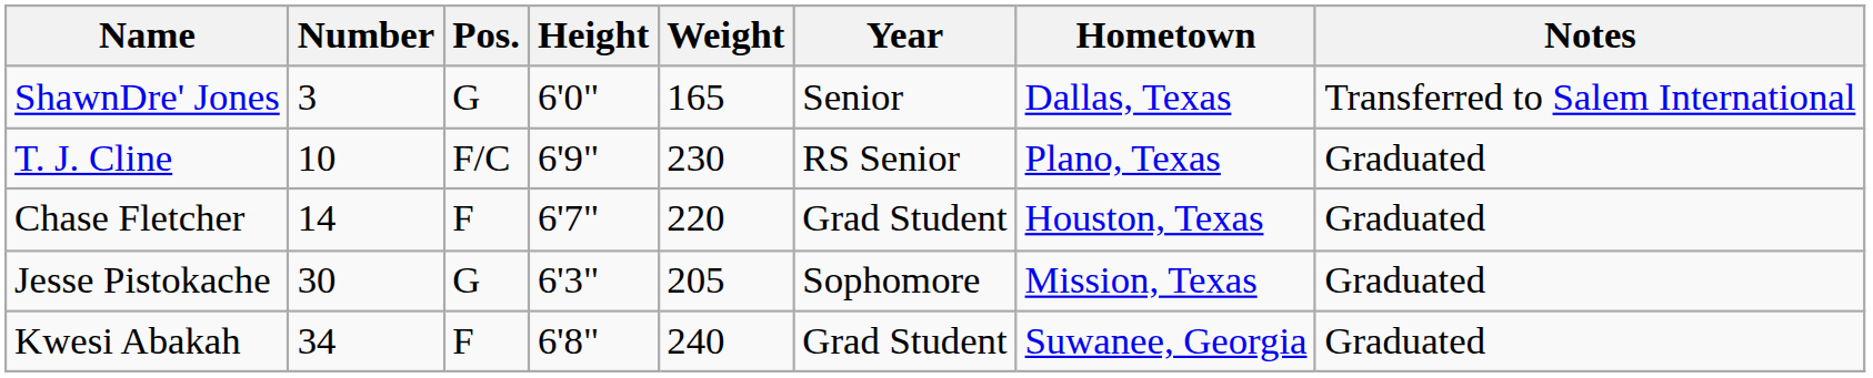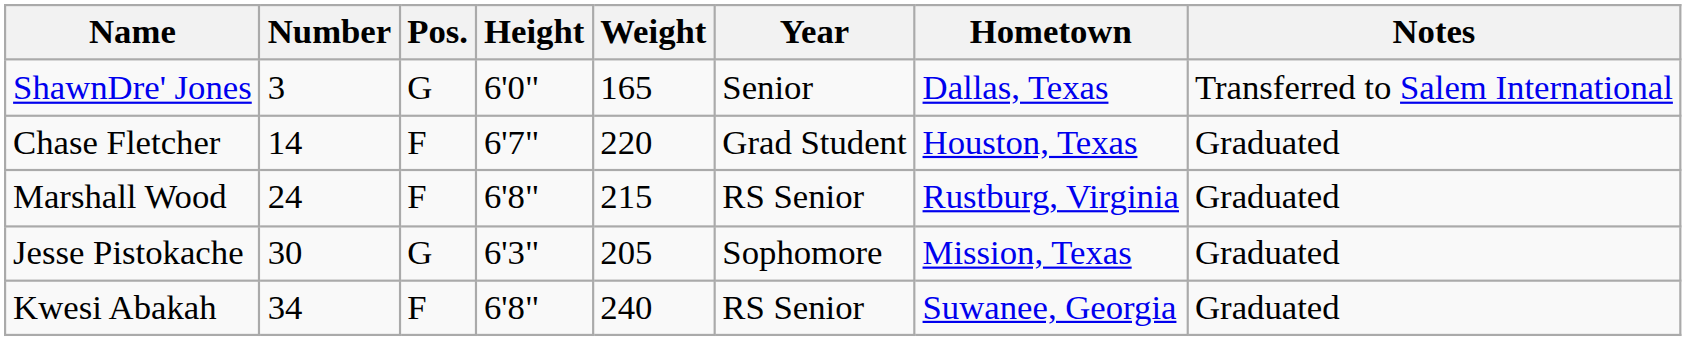- row: T. J. Cline | 10 | F/C | 6'9" | 230 | RS Senior | Plano, Texas | Graduated
+ row: Marshall Wood | 24 | F | 6'8" | 215 | RS Senior | Rustburg, Virginia | Graduated
Kwesi Abakah | Year: Grad Student -> RS Senior
